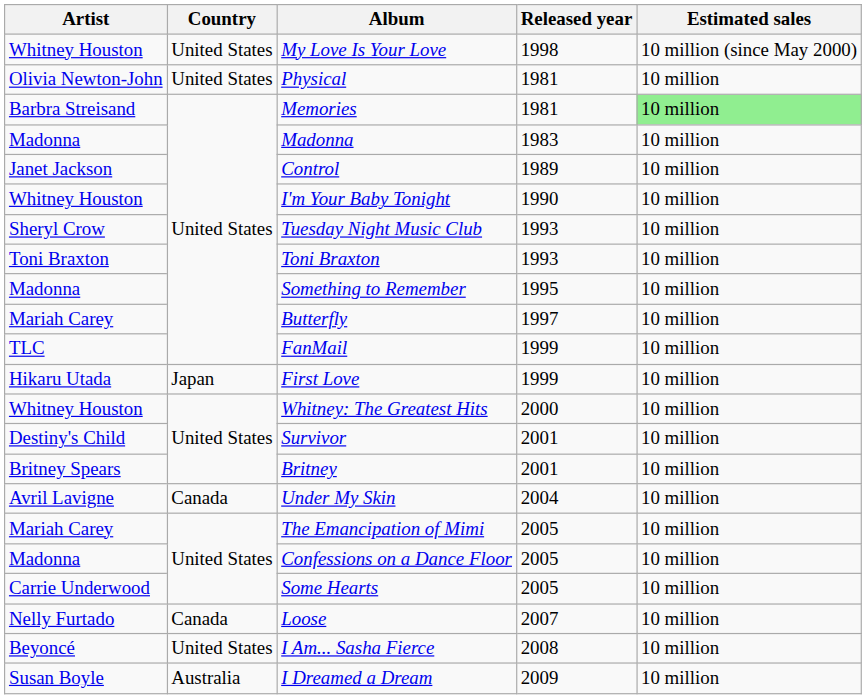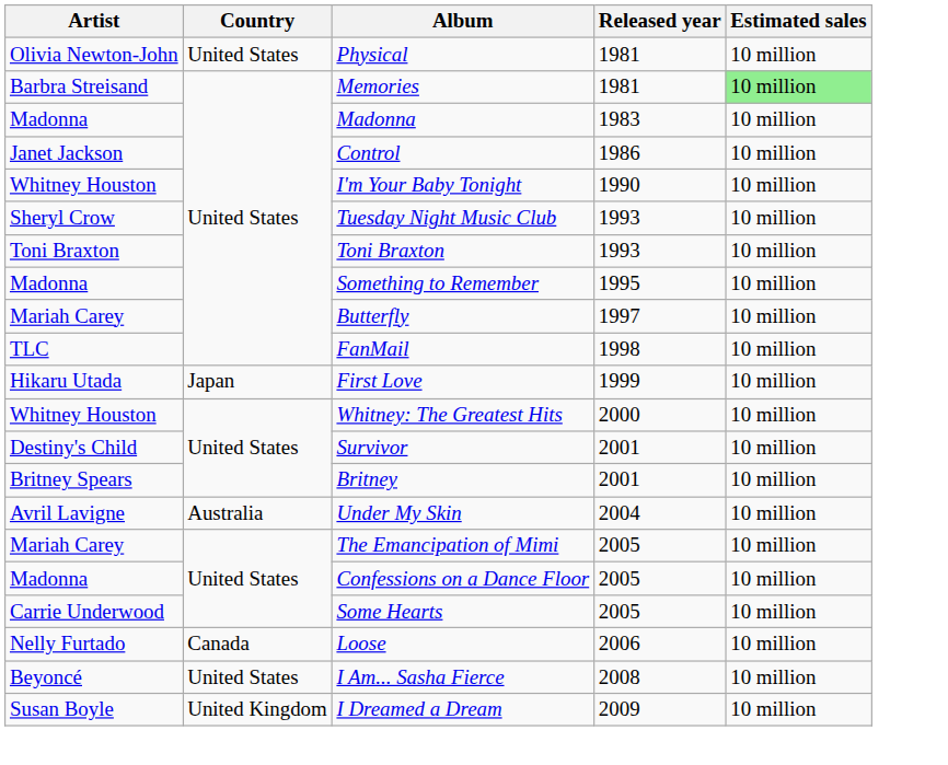- row: Whitney Houston | United States | My Love Is Your Love | 1998 | 10 million (since May 2000)
Control | Released year: 1989 -> 1986
FanMail | Released year: 1999 -> 1998
Under My Skin | Country: Canada -> Australia
Loose | Released year: 2007 -> 2006
I Dreamed a Dream | Country: Australia -> United Kingdom
